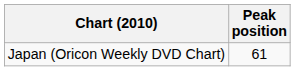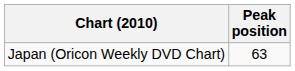Japan (Oricon Weekly DVD Chart) | Peak position: 61 -> 63
